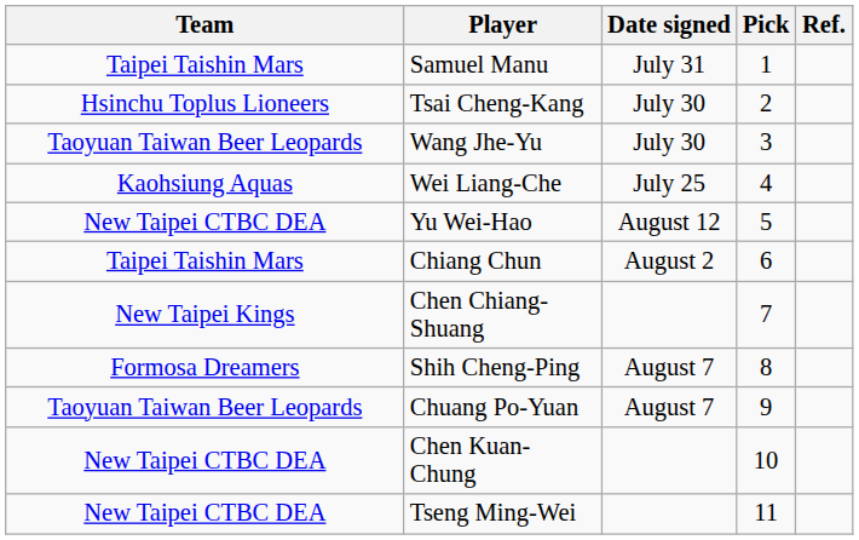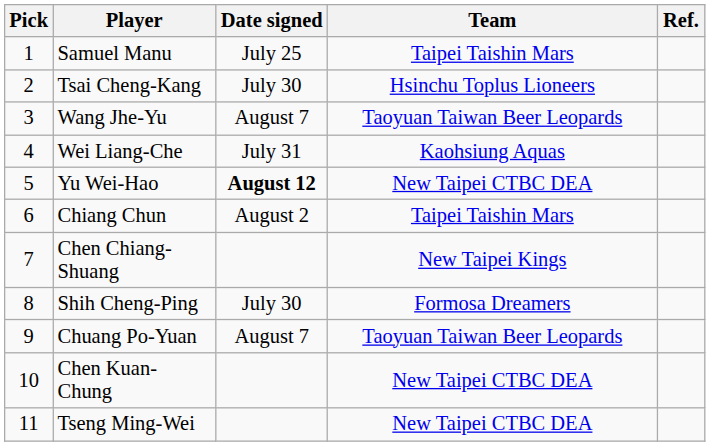columns swapped: Pick <-> Team
Samuel Manu | Date signed: July 31 -> July 25
Wang Jhe-Yu | Date signed: July 30 -> August 7
Wei Liang-Che | Date signed: July 25 -> July 31
Yu Wei-Hao | Date signed: normal -> bold
Shih Cheng-Ping | Date signed: August 7 -> July 30
